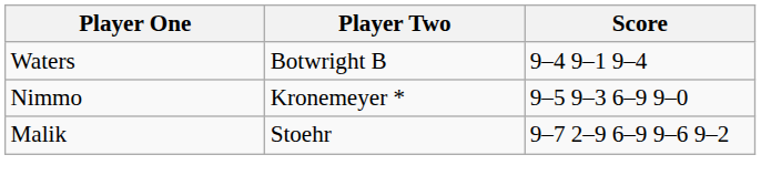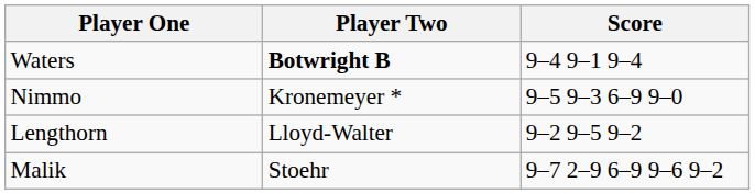Waters | Player Two: normal -> bold
+ row: Lengthorn | Lloyd-Walter | 9–2 9–5 9–2
